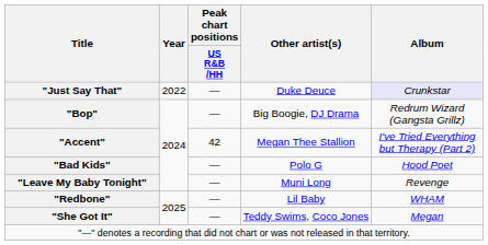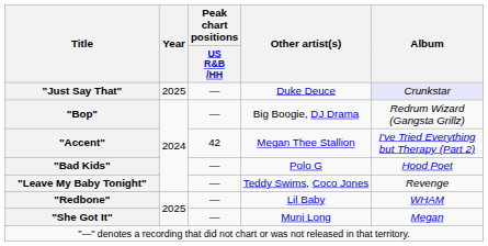"Just Say That" | Year: 2022 -> 2025
"Leave My Baby Tonight" | Other artist(s): Muni Long -> Teddy Swims, Coco Jones
"She Got It" | Other artist(s): Teddy Swims, Coco Jones -> Muni Long
